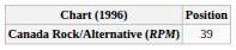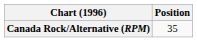Canada Rock/Alternative (RPM) | Position: 39 -> 35
